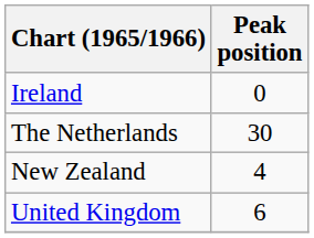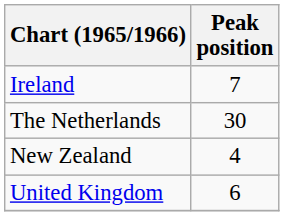Ireland | Peak position: 0 -> 7
